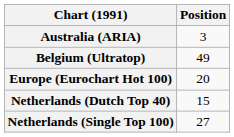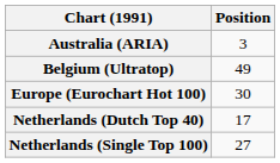Europe (Eurochart Hot 100) | Position: 20 -> 30
Netherlands (Dutch Top 40) | Position: 15 -> 17
